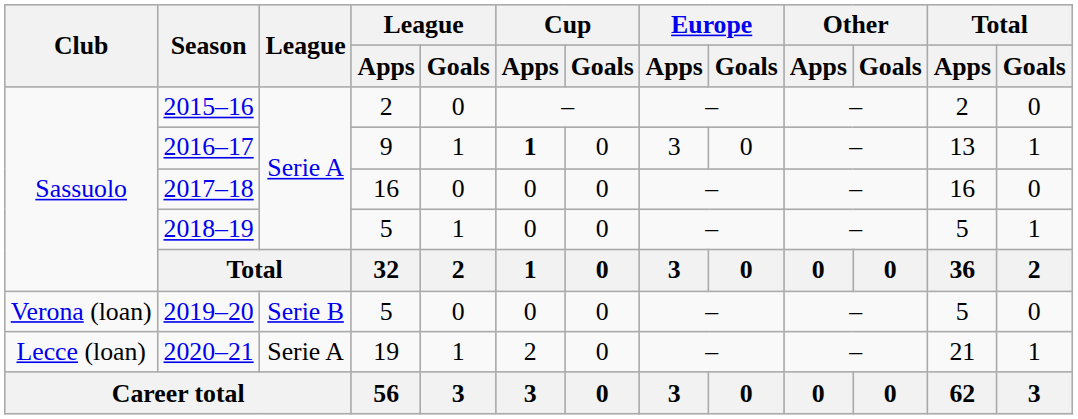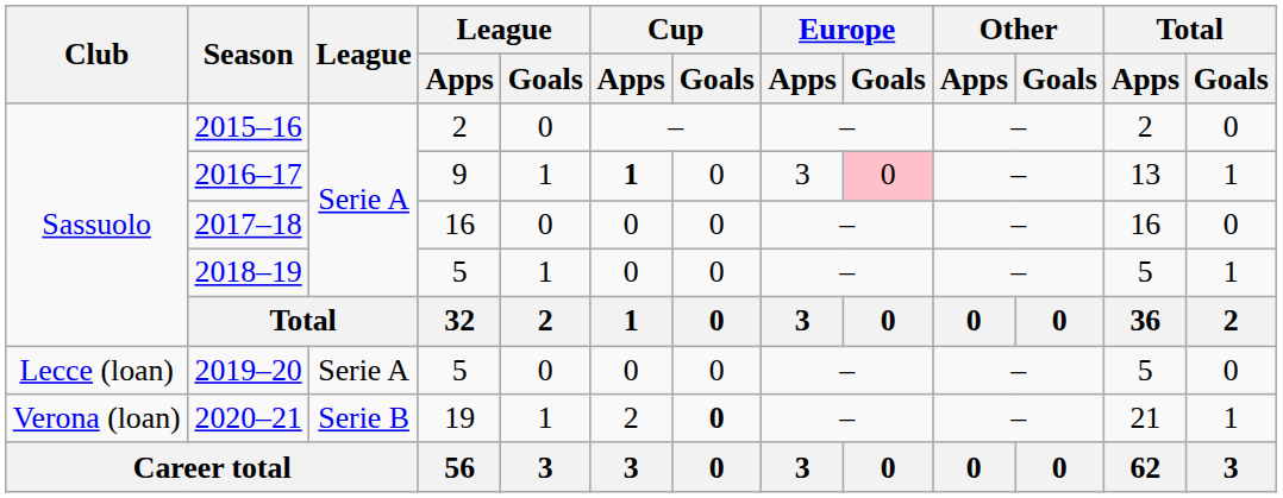2016–17 | Europe / Goals: no background -> pink background
2019–20 | Club: Verona (loan) -> Lecce (loan)
2019–20 | League: Serie B -> Serie A
2020–21 | Club: Lecce (loan) -> Verona (loan)
2020–21 | League: Serie A -> Serie B
2020–21 | Cup / Goals: normal -> bold
